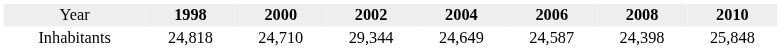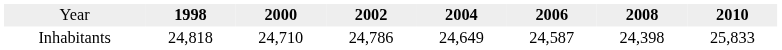Inhabitants | column 4: 29,344 -> 24,786
Inhabitants | column 8: 25,848 -> 25,833
